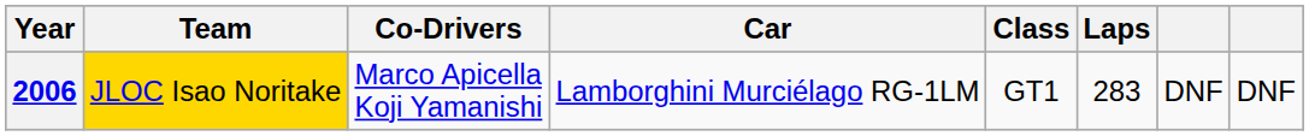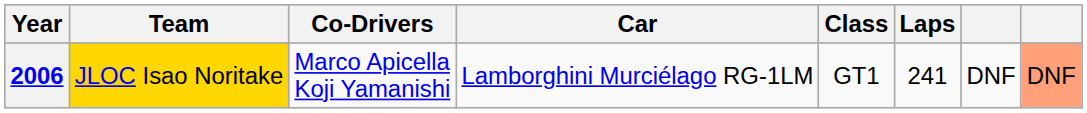2006 | Laps: 283 -> 241
2006 | column 8: no background -> lightsalmon background
